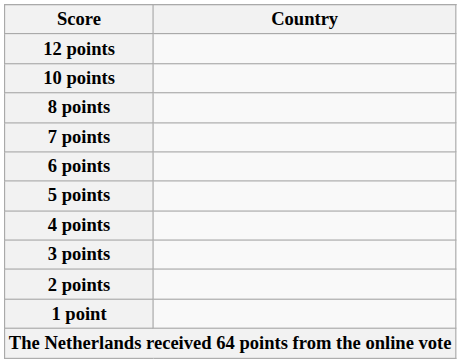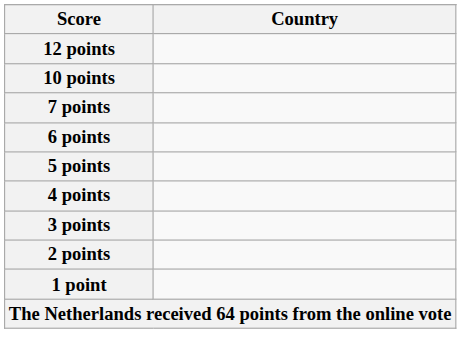- row: 8 points
